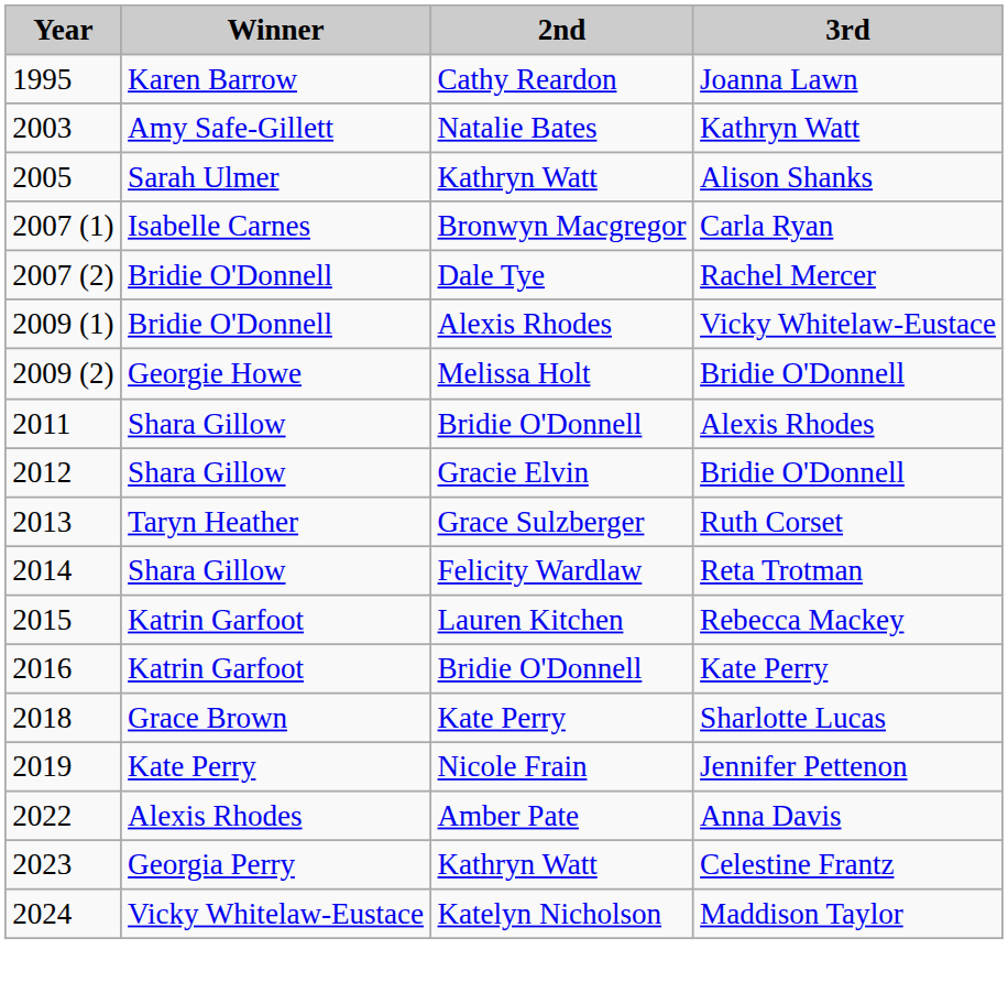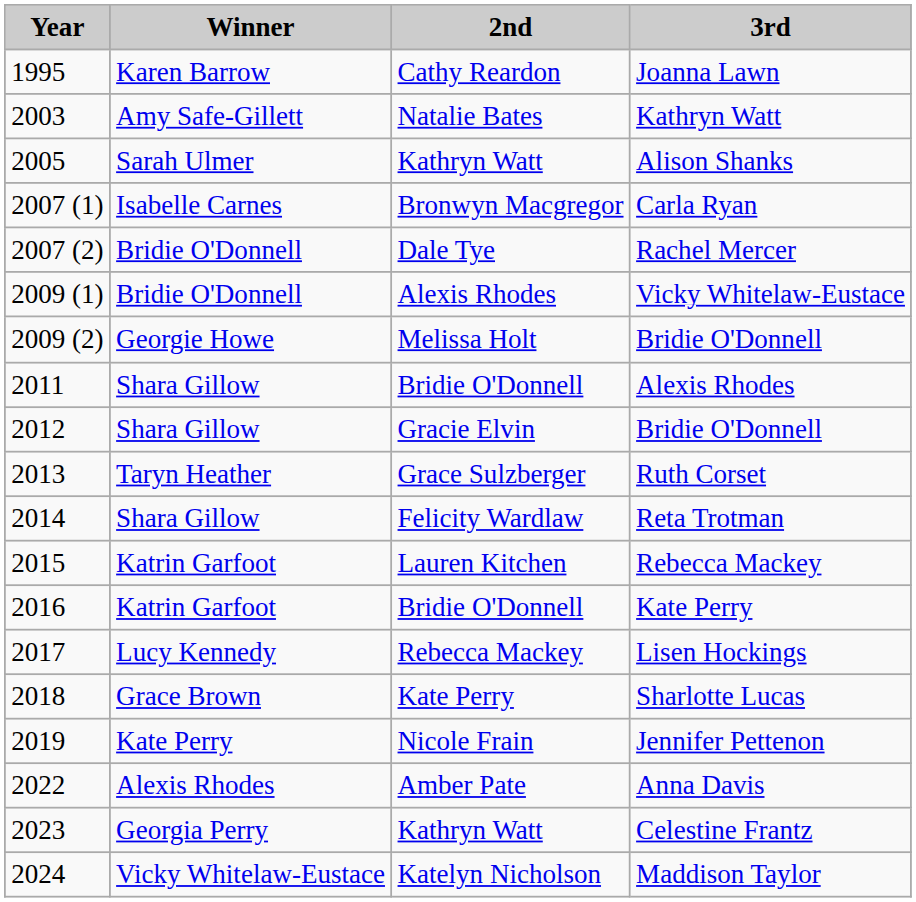+ row: 2017 | Lucy Kennedy | Rebecca Mackey | Lisen Hockings
